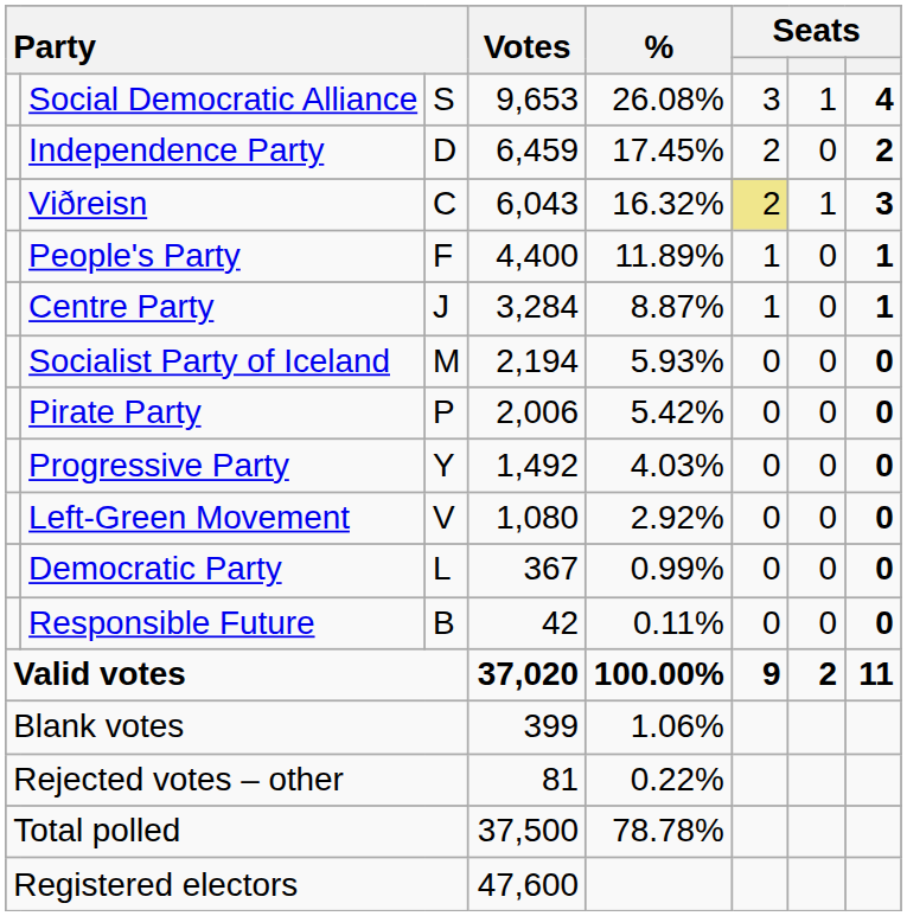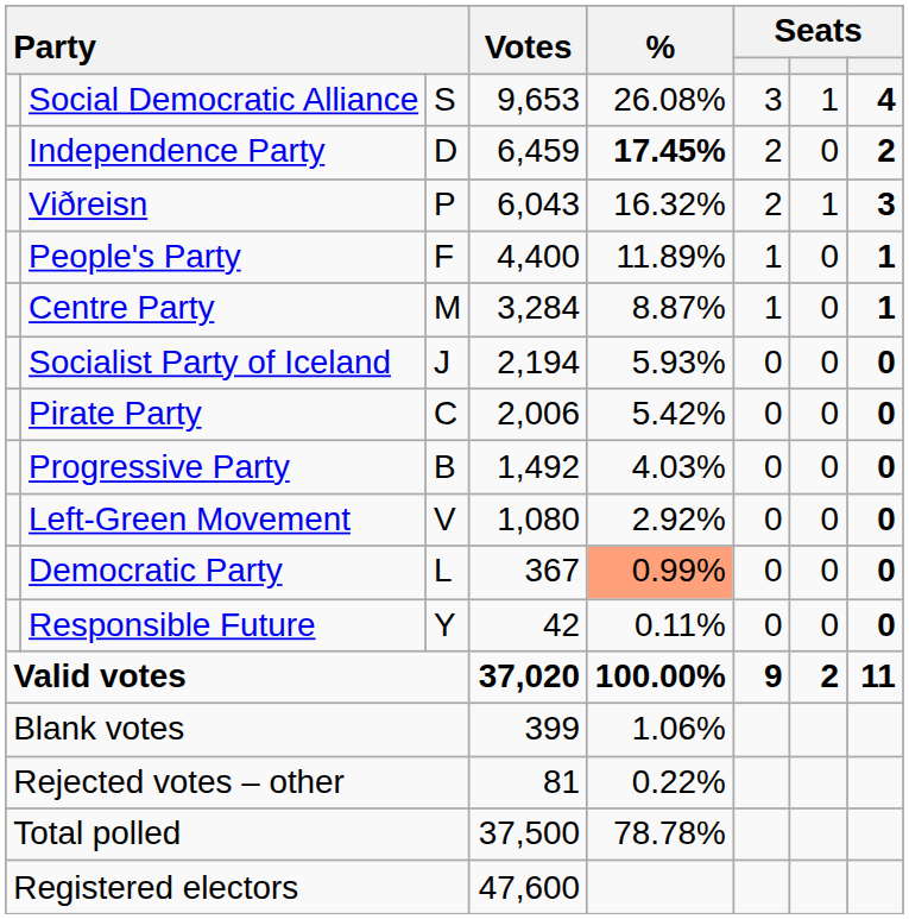Independence Party | %: normal -> bold
Viðreisn | column 3: C -> P
Viðreisn | column 6: khaki background -> no background
Centre Party | column 3: J -> M
Socialist Party of Iceland | column 3: M -> J
Pirate Party | column 3: P -> C
Progressive Party | column 3: Y -> B
Democratic Party | %: no background -> lightsalmon background
Responsible Future | column 3: B -> Y
